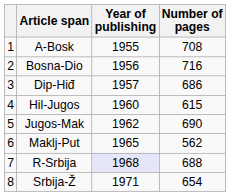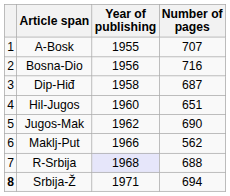A-Bosk | Number of pages: 708 -> 707
Dip-Hiđ | Year of publishing: 1957 -> 1958
Dip-Hiđ | Number of pages: 686 -> 687
Hil-Jugos | Number of pages: 615 -> 651
Maklj-Put | Year of publishing: 1965 -> 1966
Srbija-Ž | column 1: normal -> bold
Srbija-Ž | Number of pages: 654 -> 694
